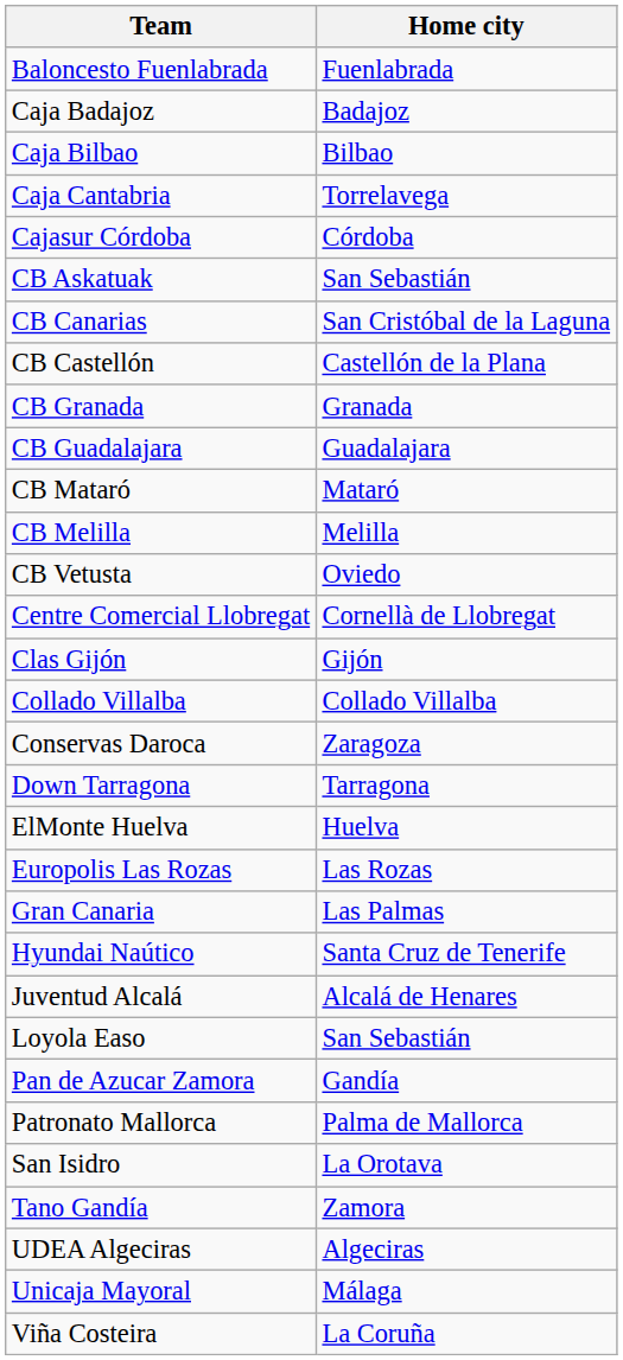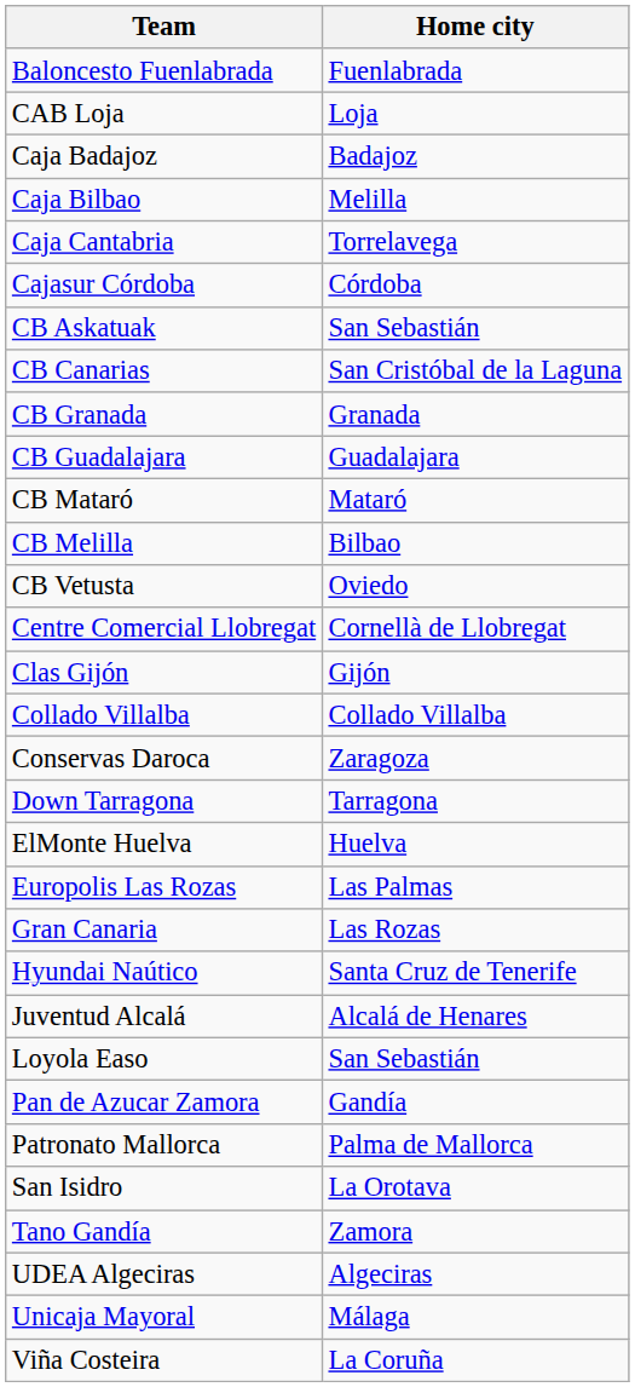+ row: CAB Loja | Loja
Caja Bilbao | Home city: Bilbao -> Melilla
- row: CB Castellón | Castellón de la Plana
CB Melilla | Home city: Melilla -> Bilbao
Europolis Las Rozas | Home city: Las Rozas -> Las Palmas
Gran Canaria | Home city: Las Palmas -> Las Rozas
